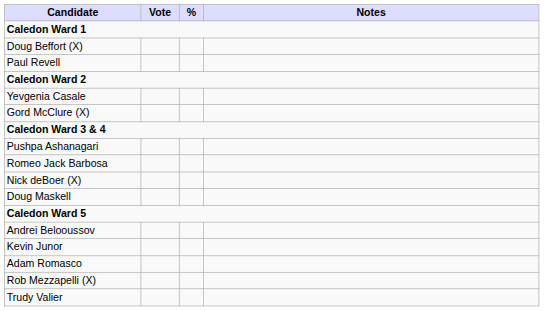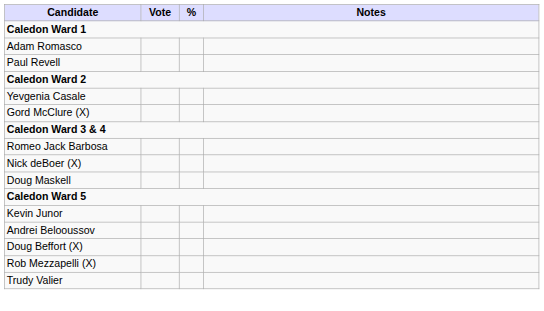rows swapped: Doug Beffort (X) <-> Adam Romasco
- row: Pushpa Ashanagari
rows swapped: Andrei Belooussov <-> Kevin Junor
